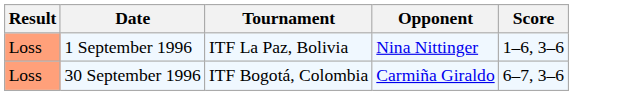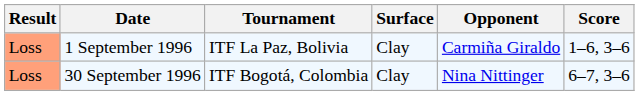+ column: Surface | Clay | Clay
1 September 1996 | Opponent: Nina Nittinger -> Carmiña Giraldo
30 September 1996 | Opponent: Carmiña Giraldo -> Nina Nittinger
